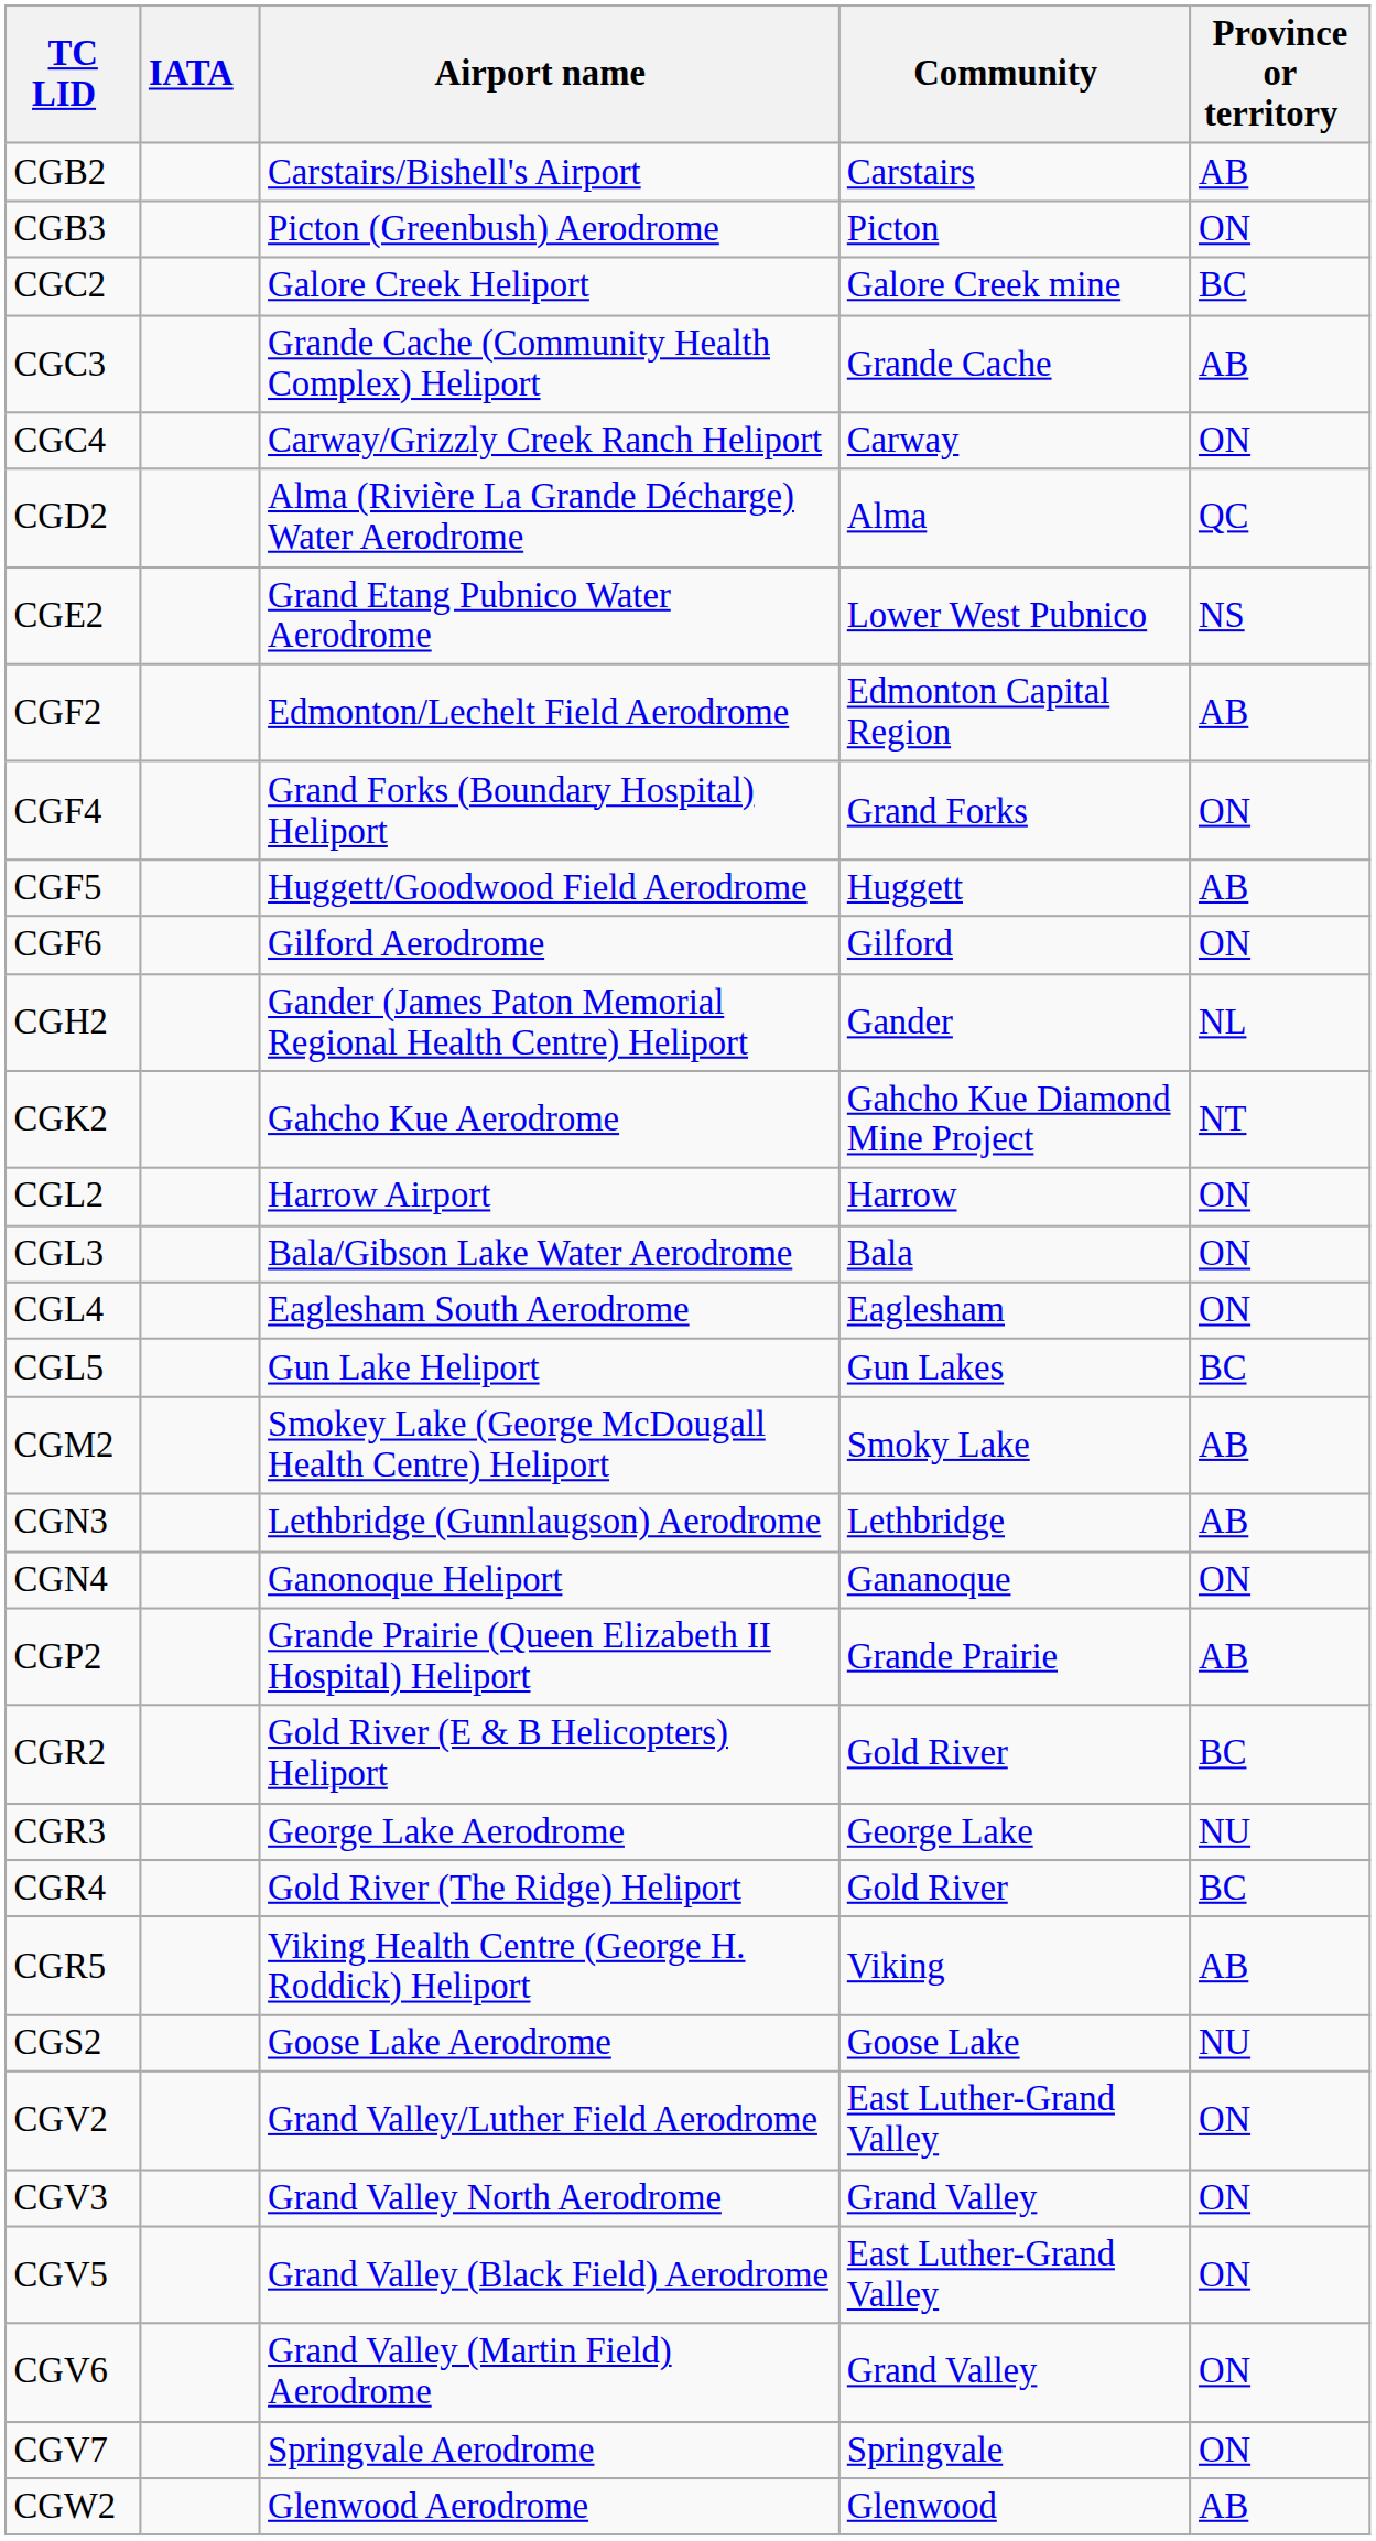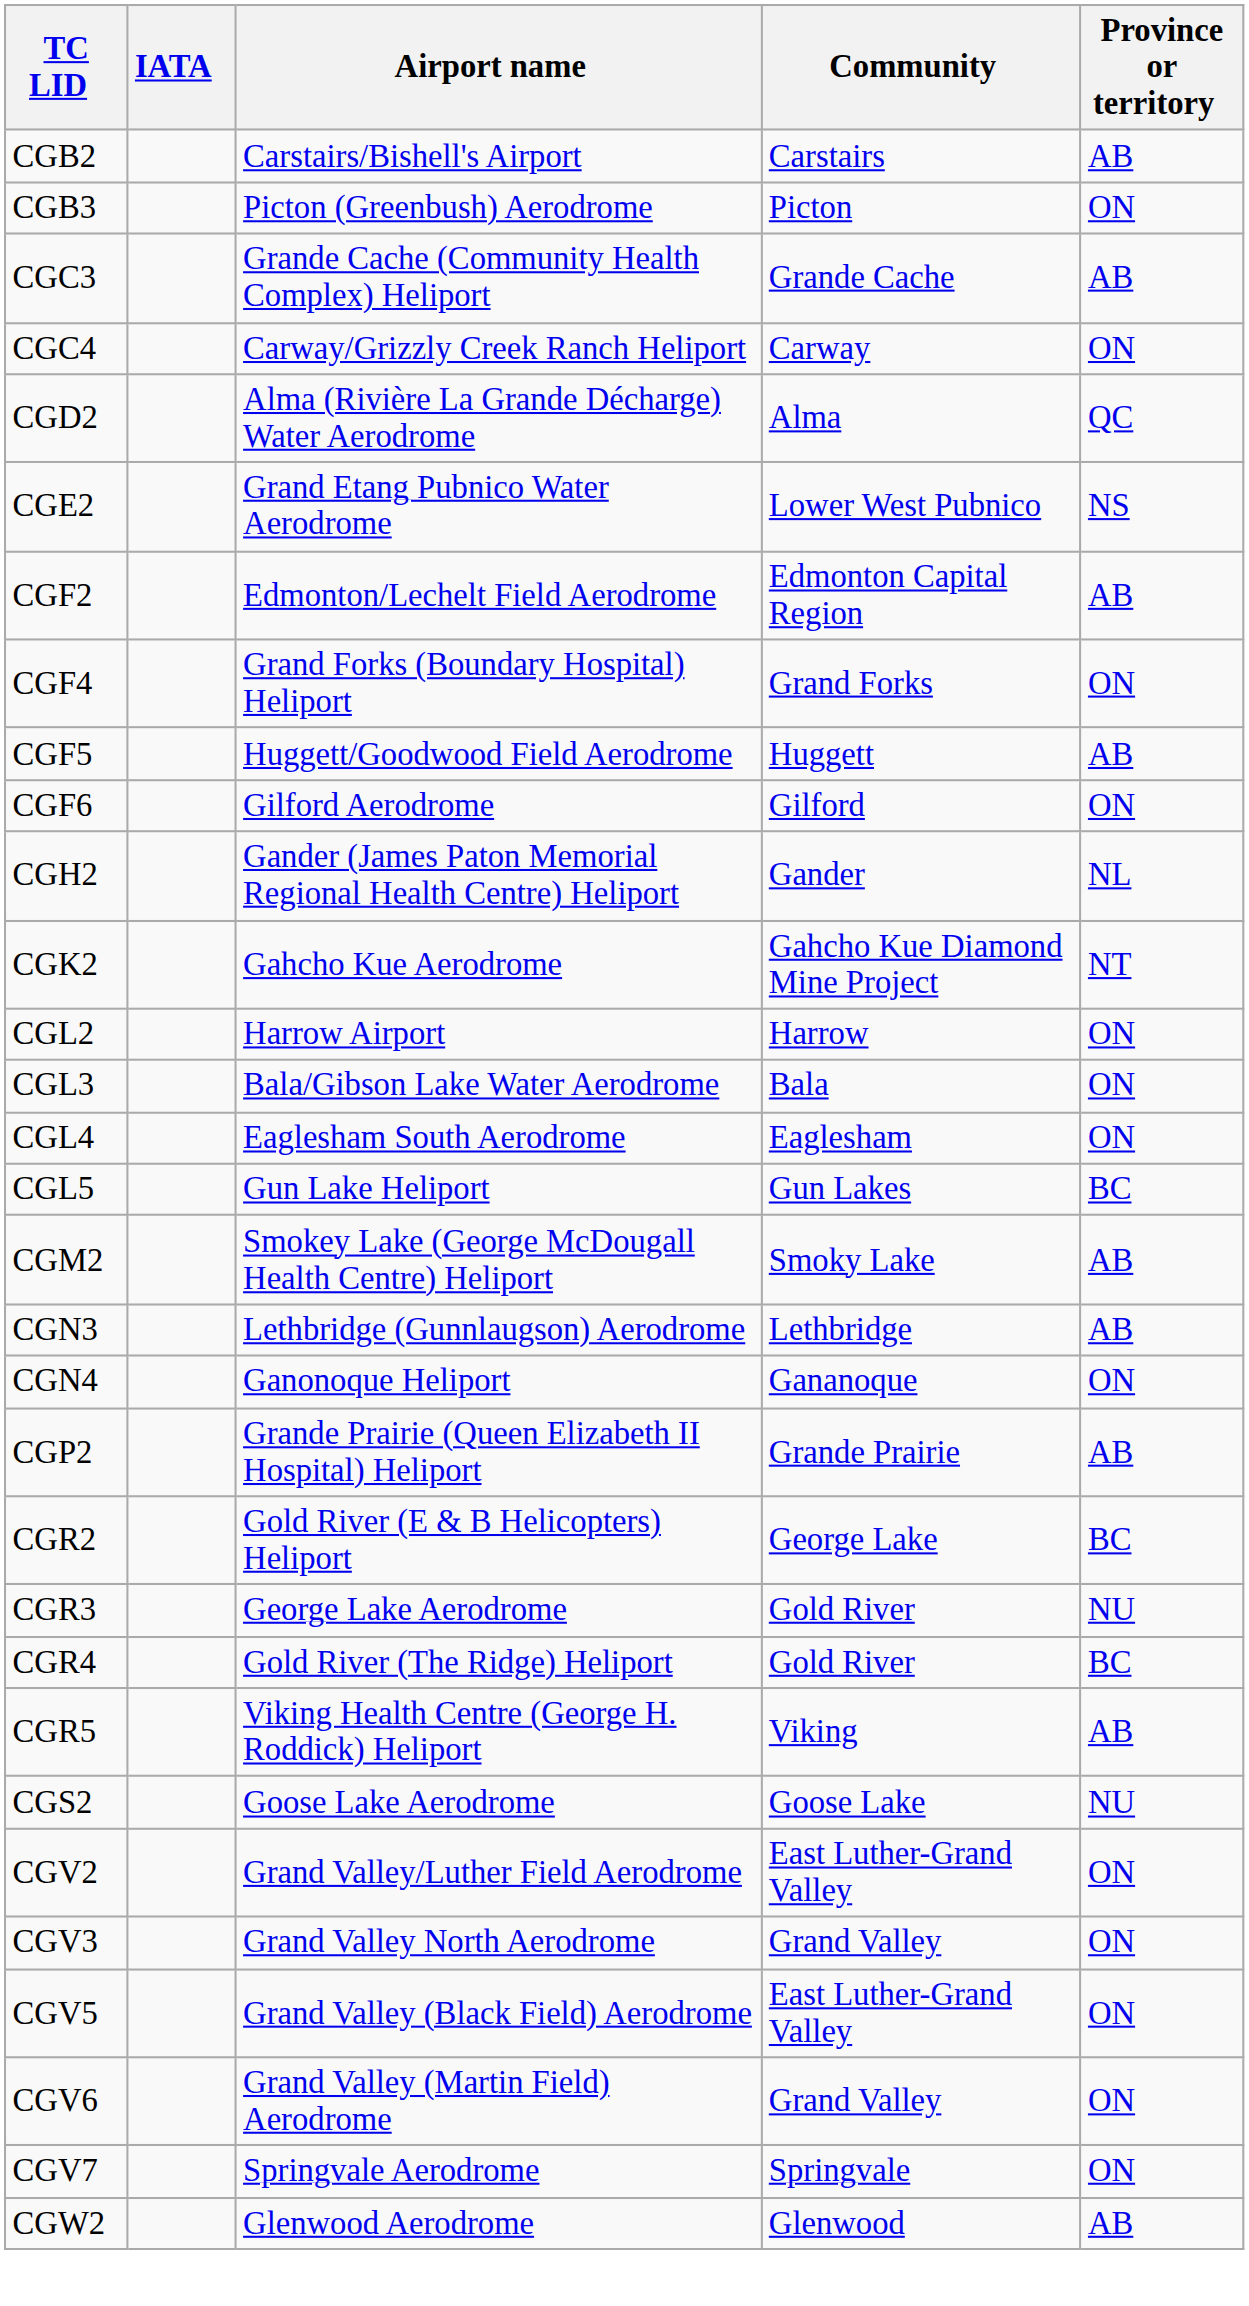- row: CGC2 | Galore Creek Heliport | Galore Creek mine | BC
CGR2 | Community: Gold River -> George Lake
CGR3 | Community: George Lake -> Gold River
